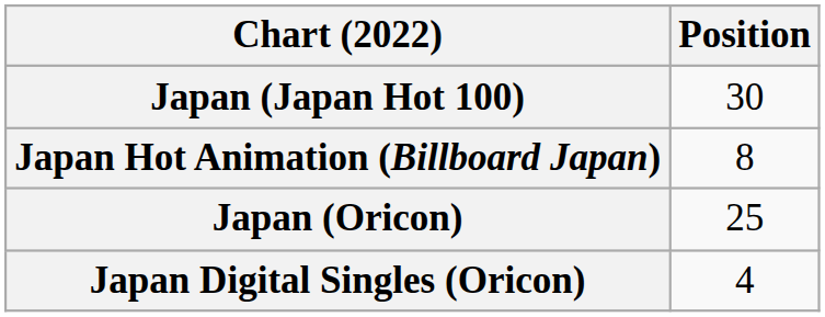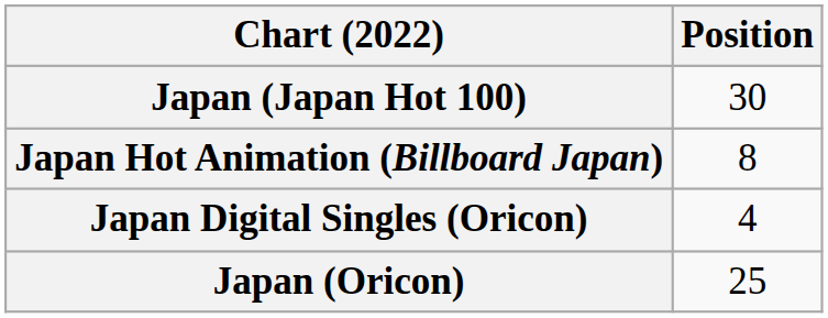rows swapped: Japan (Oricon) <-> Japan Digital Singles (Oricon)
